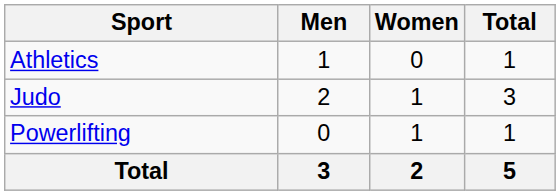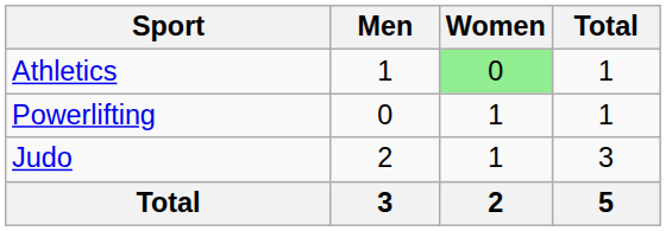Athletics | Women: no background -> lightgreen background
rows swapped: Judo <-> Powerlifting
